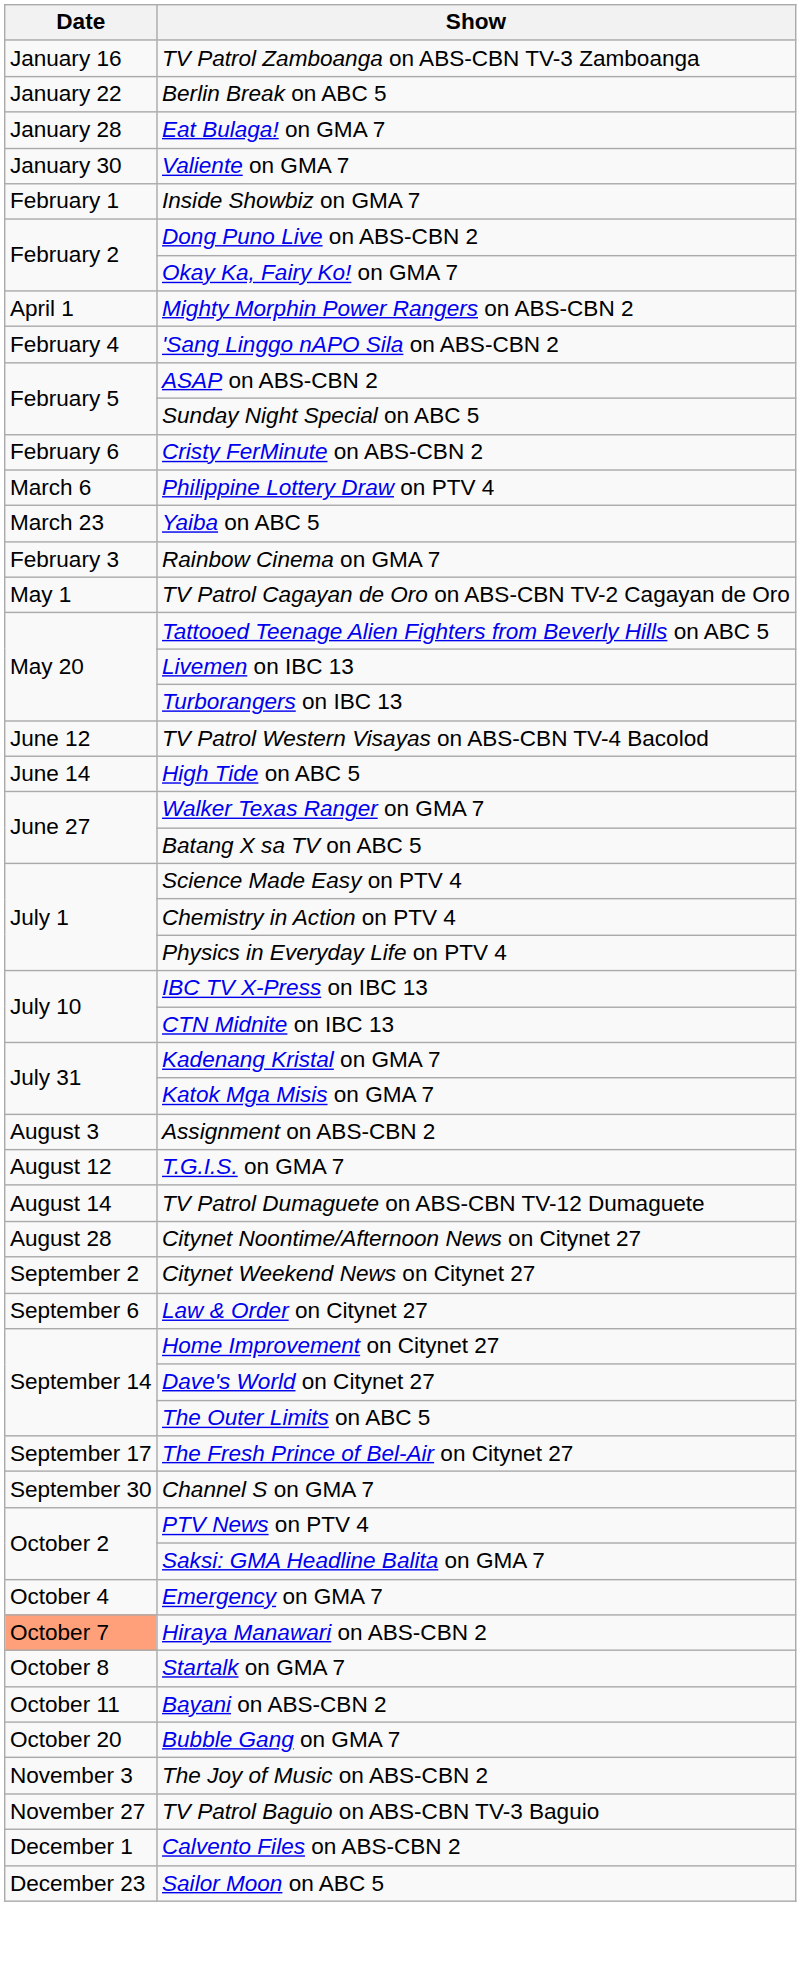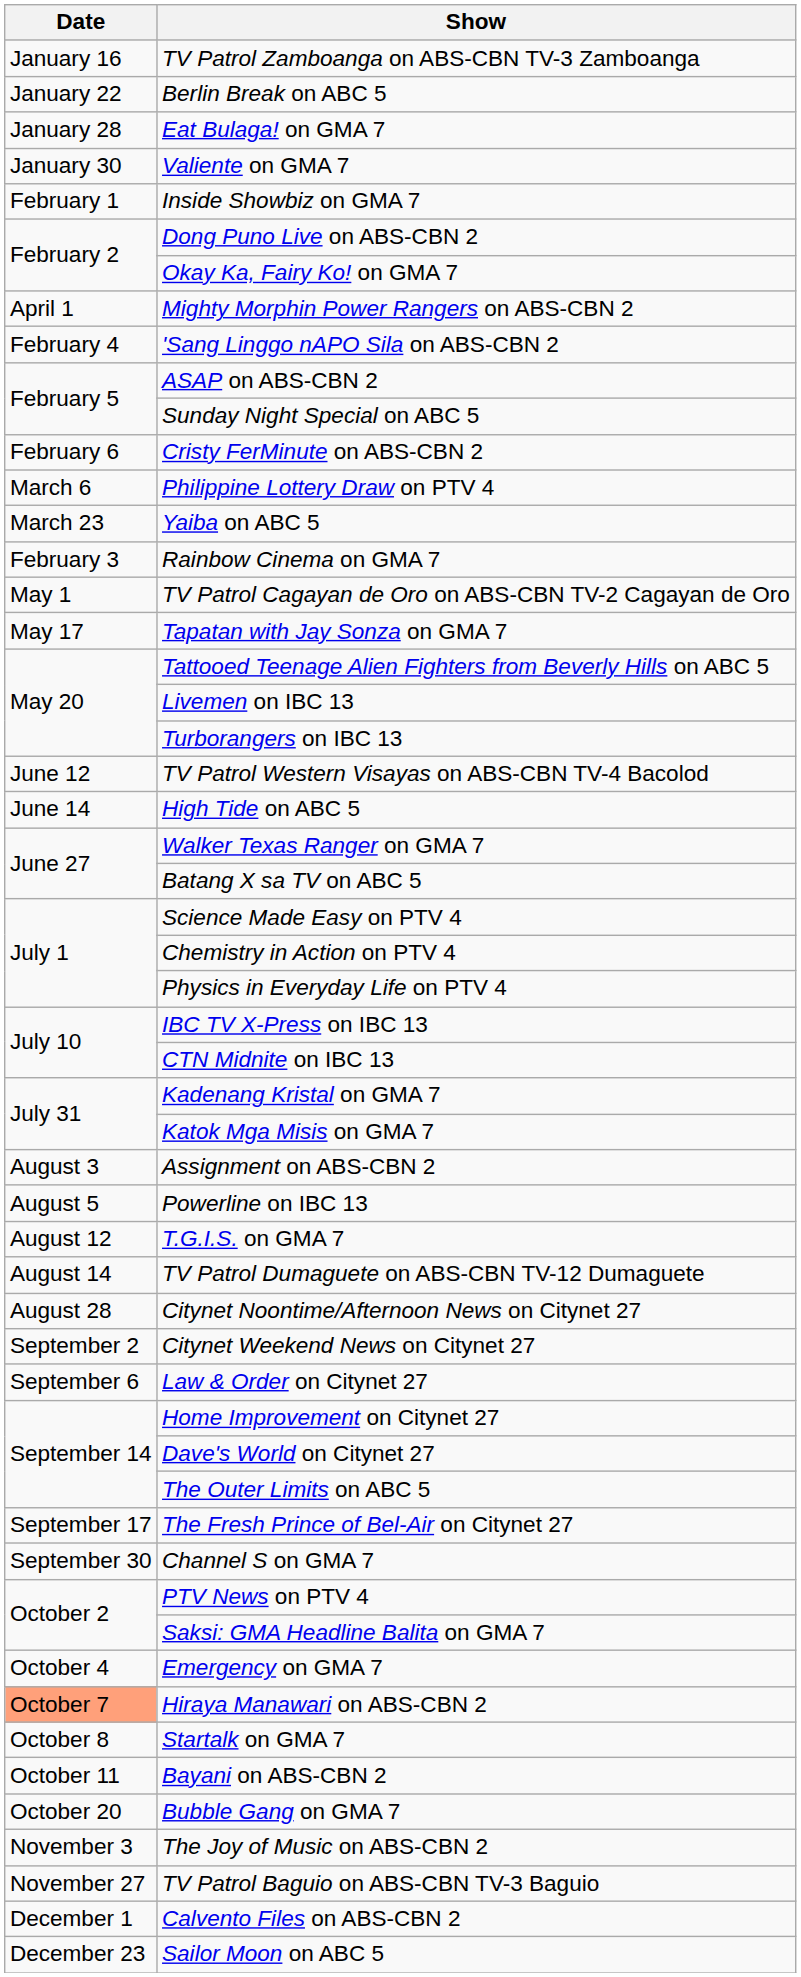+ row: May 17 | Tapatan with Jay Sonza on GMA 7
+ row: August 5 | Powerline on IBC 13
